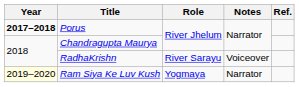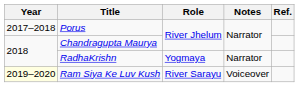Porus | Year: bold -> normal
RadhaKrishn | Role: River Sarayu -> Yogmaya
RadhaKrishn | Notes: Voiceover -> Narrator
Ram Siya Ke Luv Kush | Role: Yogmaya -> River Sarayu
Ram Siya Ke Luv Kush | Notes: Narrator -> Voiceover
